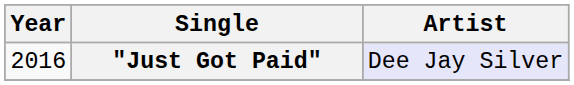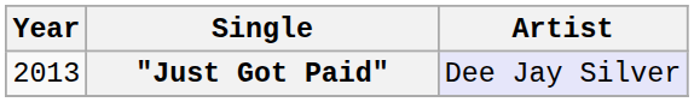"Just Got Paid" | Year: 2016 -> 2013
